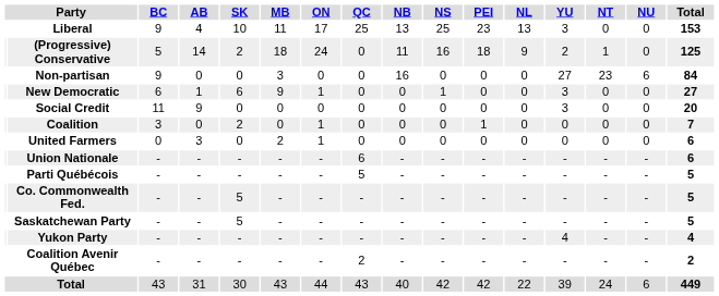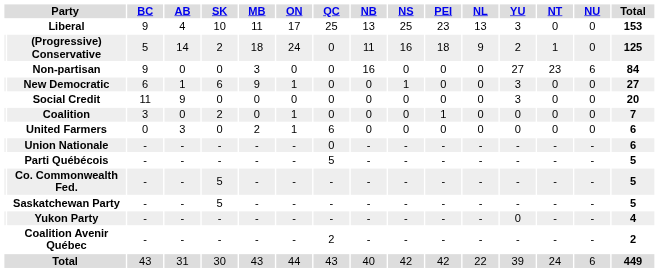United Farmers | QC: 0 -> 6
Union Nationale | QC: 6 -> 0
Yukon Party | YU: 4 -> 0
